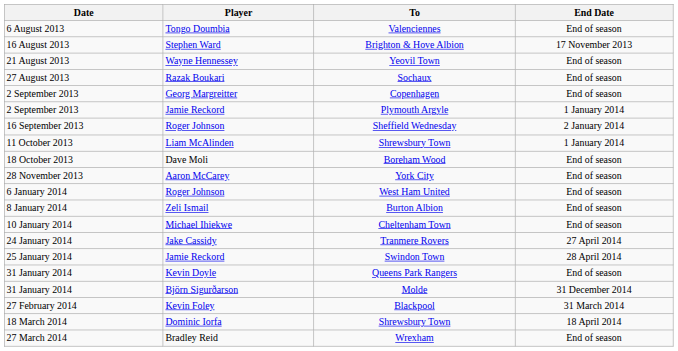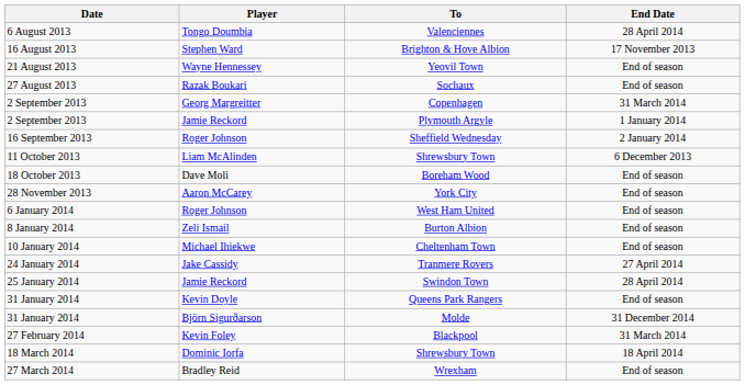Valenciennes | End Date: End of season -> 28 April 2014
Copenhagen | End Date: End of season -> 31 March 2014
11 October 2013 / Shrewsbury Town | End Date: 1 January 2014 -> 6 December 2013
